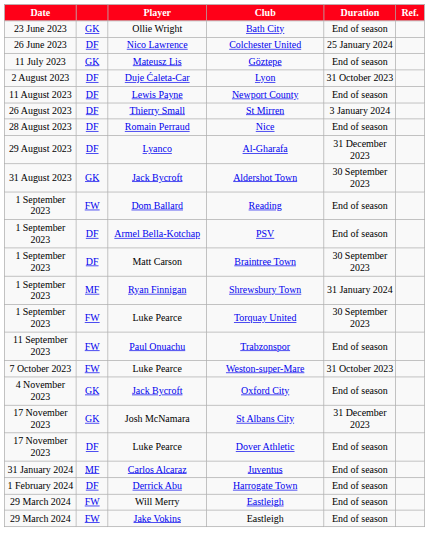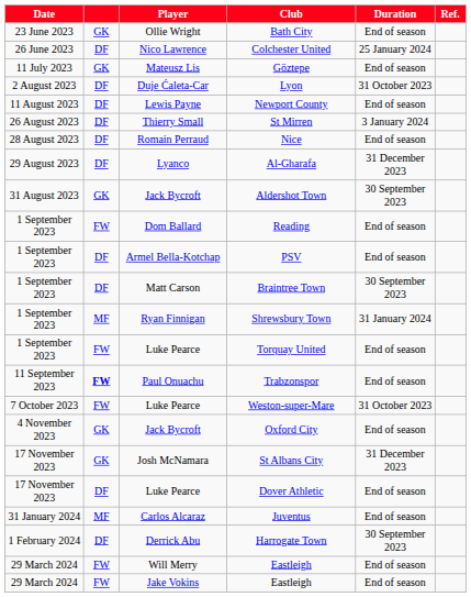Torquay United | Duration: 30 September 2023 -> End of season
Trabzonspor | column 2: normal -> bold
Harrogate Town | Duration: End of season -> 30 September 2023
